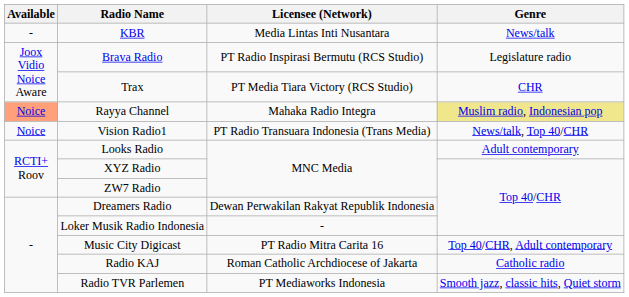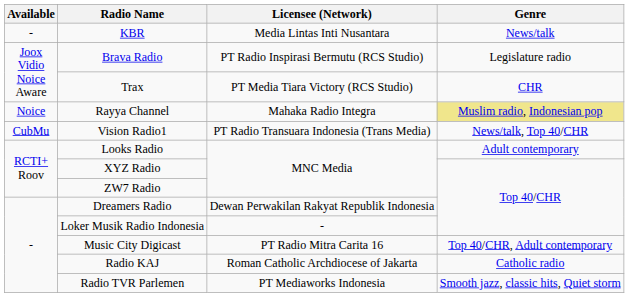Rayya Channel | Available: lightsalmon background -> no background
Vision Radio1 | Available: Noice -> CubMu
